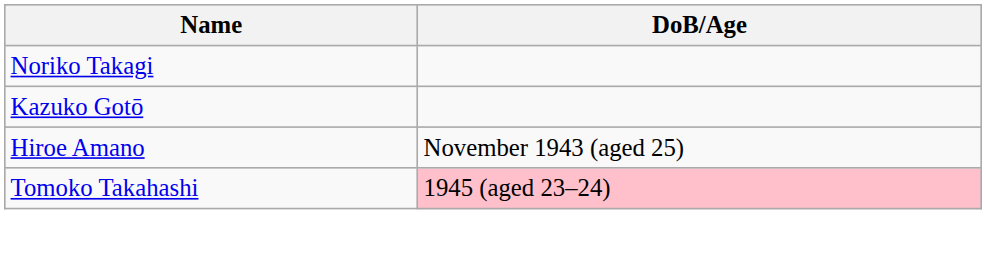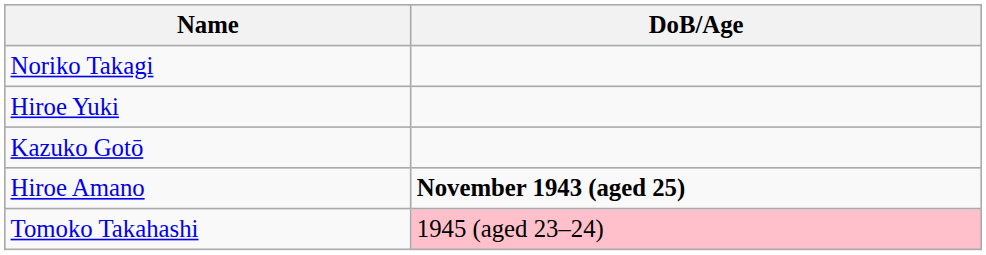+ row: Hiroe Yuki
Hiroe Amano | DoB/Age: normal -> bold
